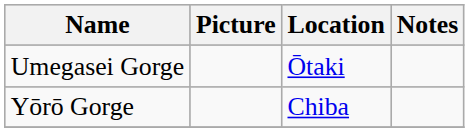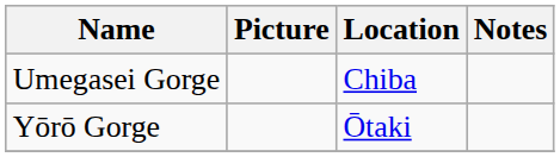Umegasei Gorge | Location: Ōtaki -> Chiba
Yōrō Gorge | Location: Chiba -> Ōtaki
